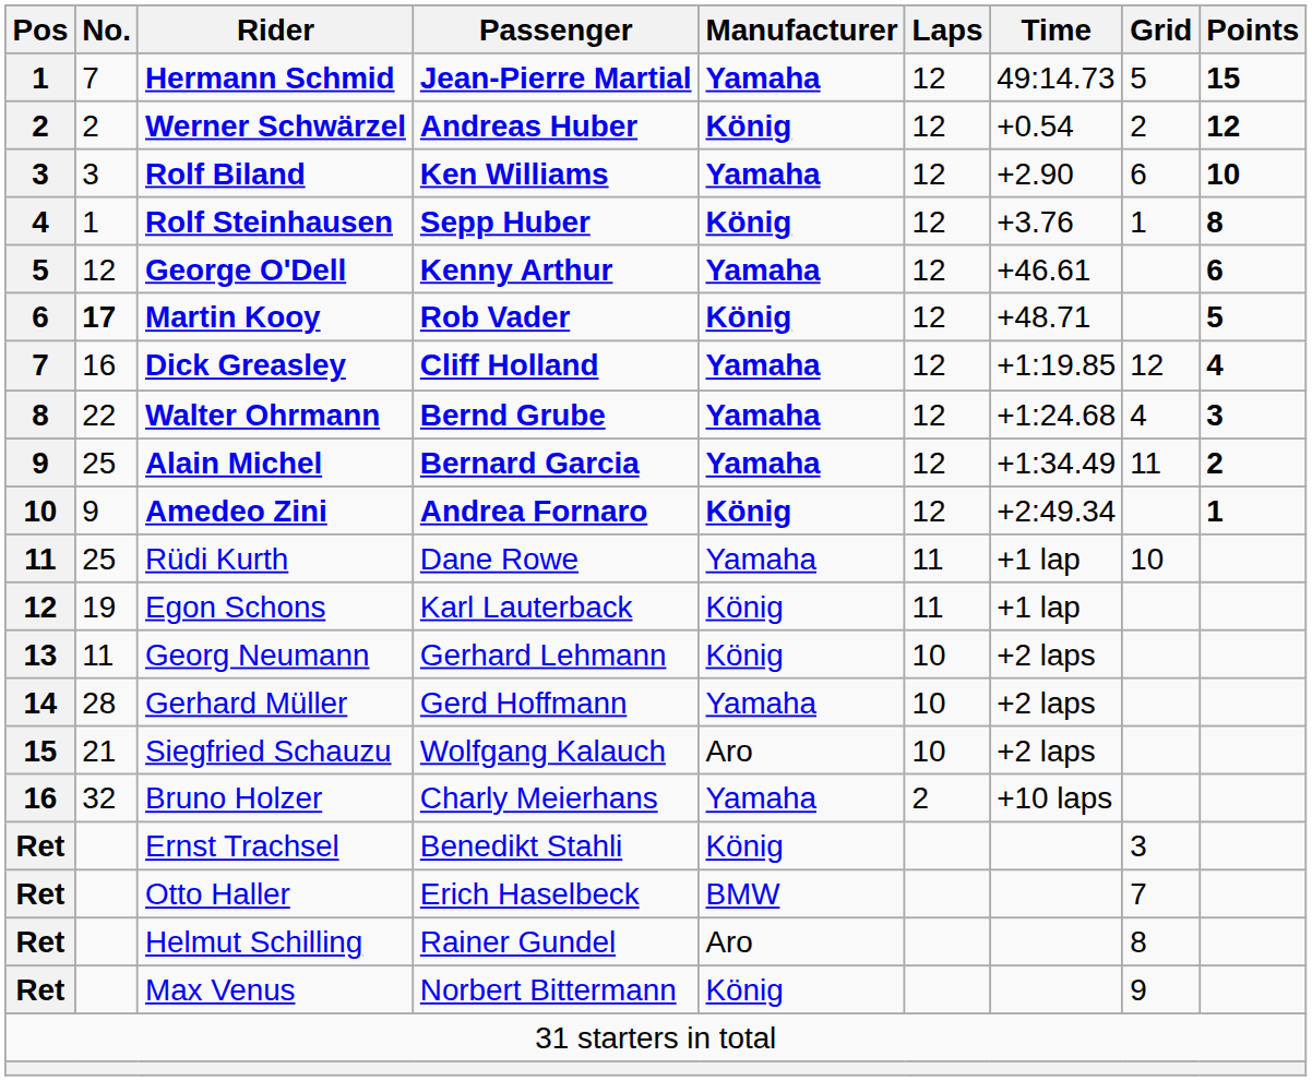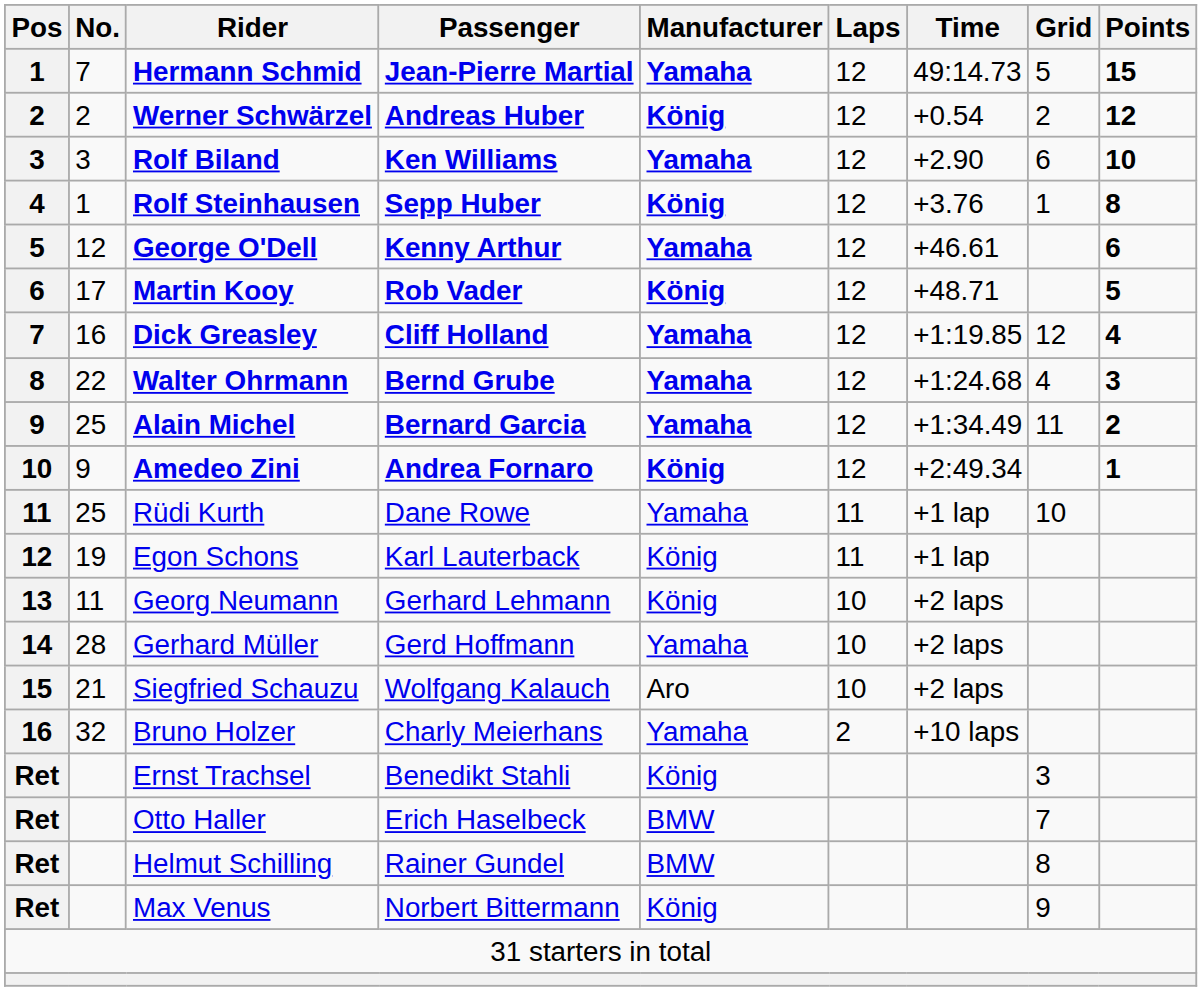Martin Kooy | No.: bold -> normal
Helmut Schilling | Manufacturer: Aro -> BMW
